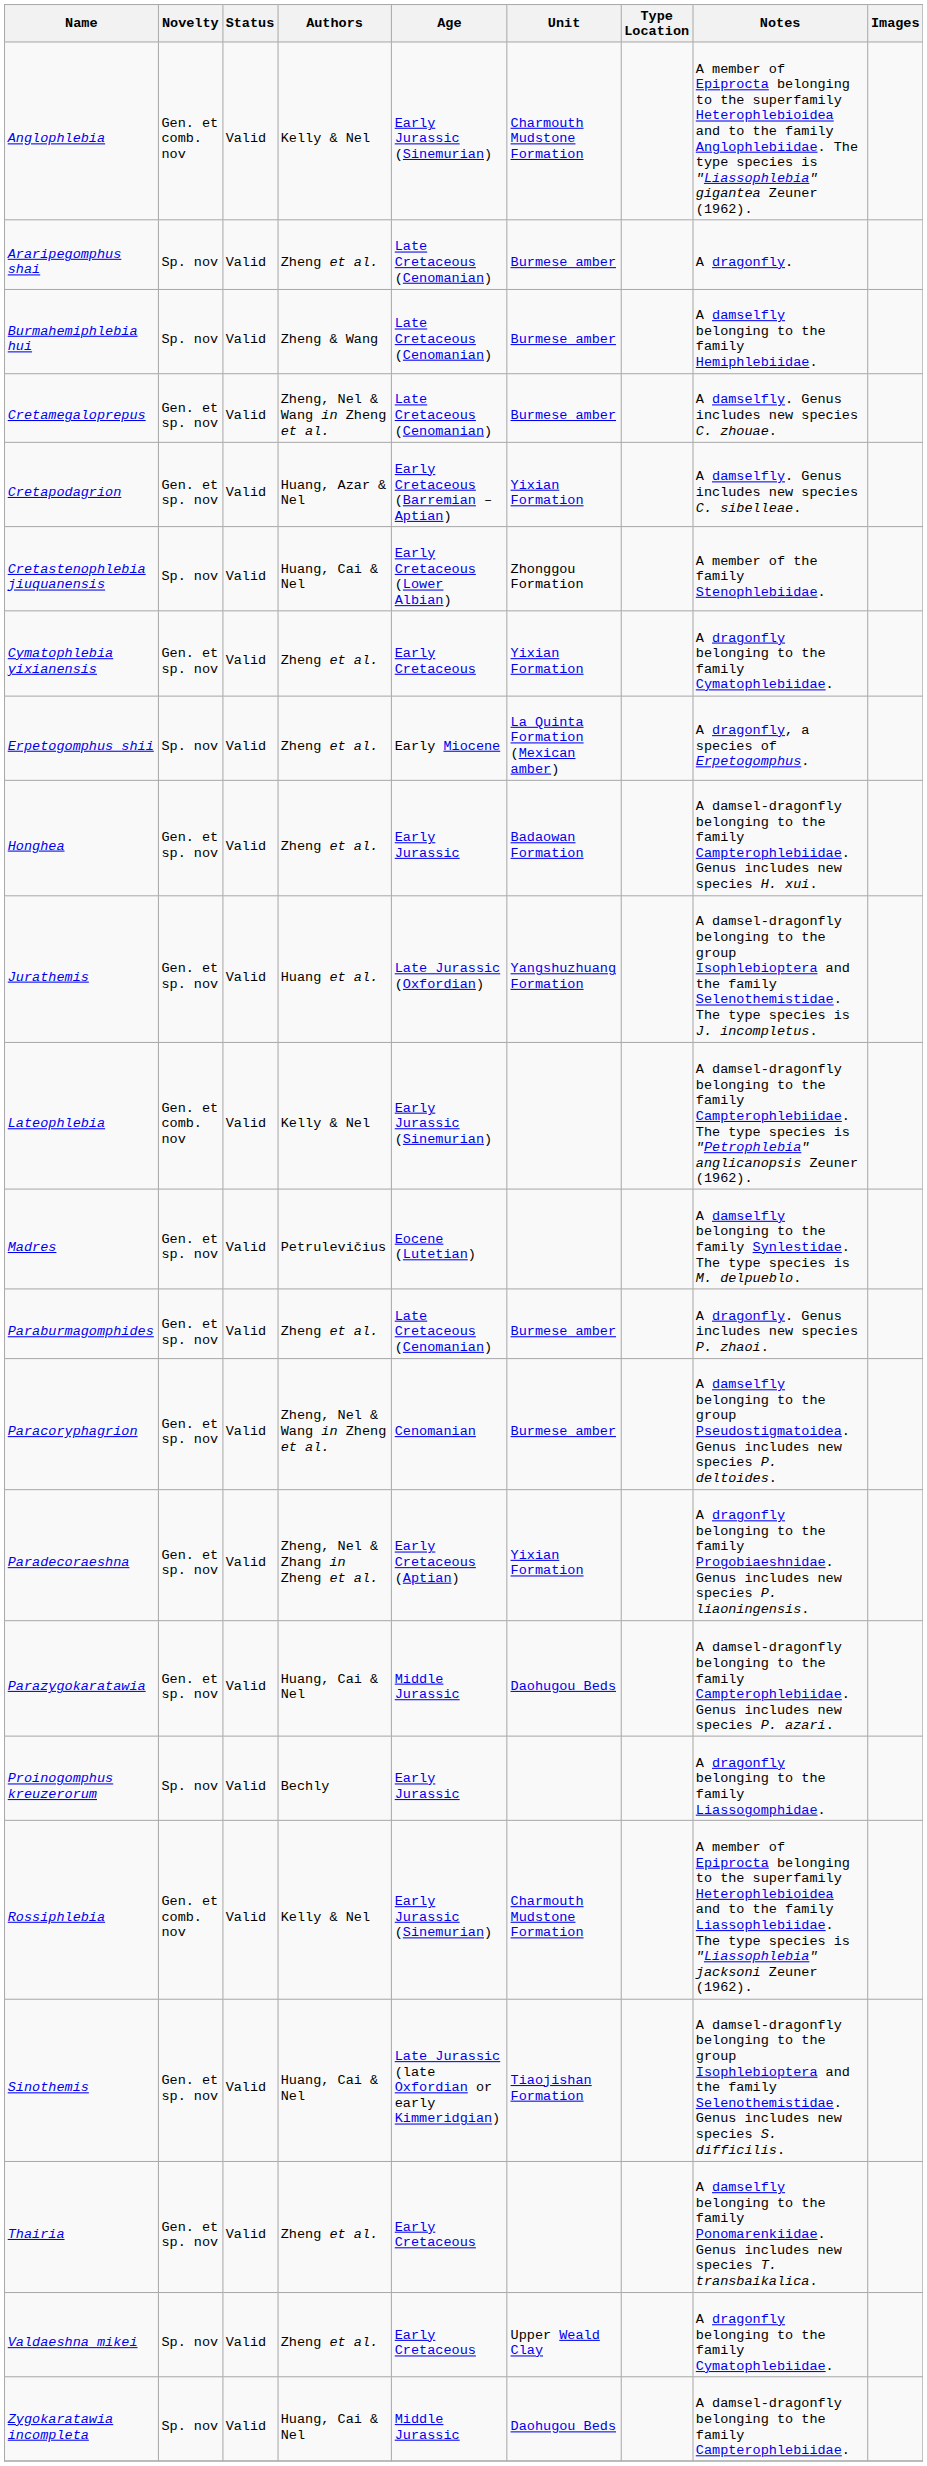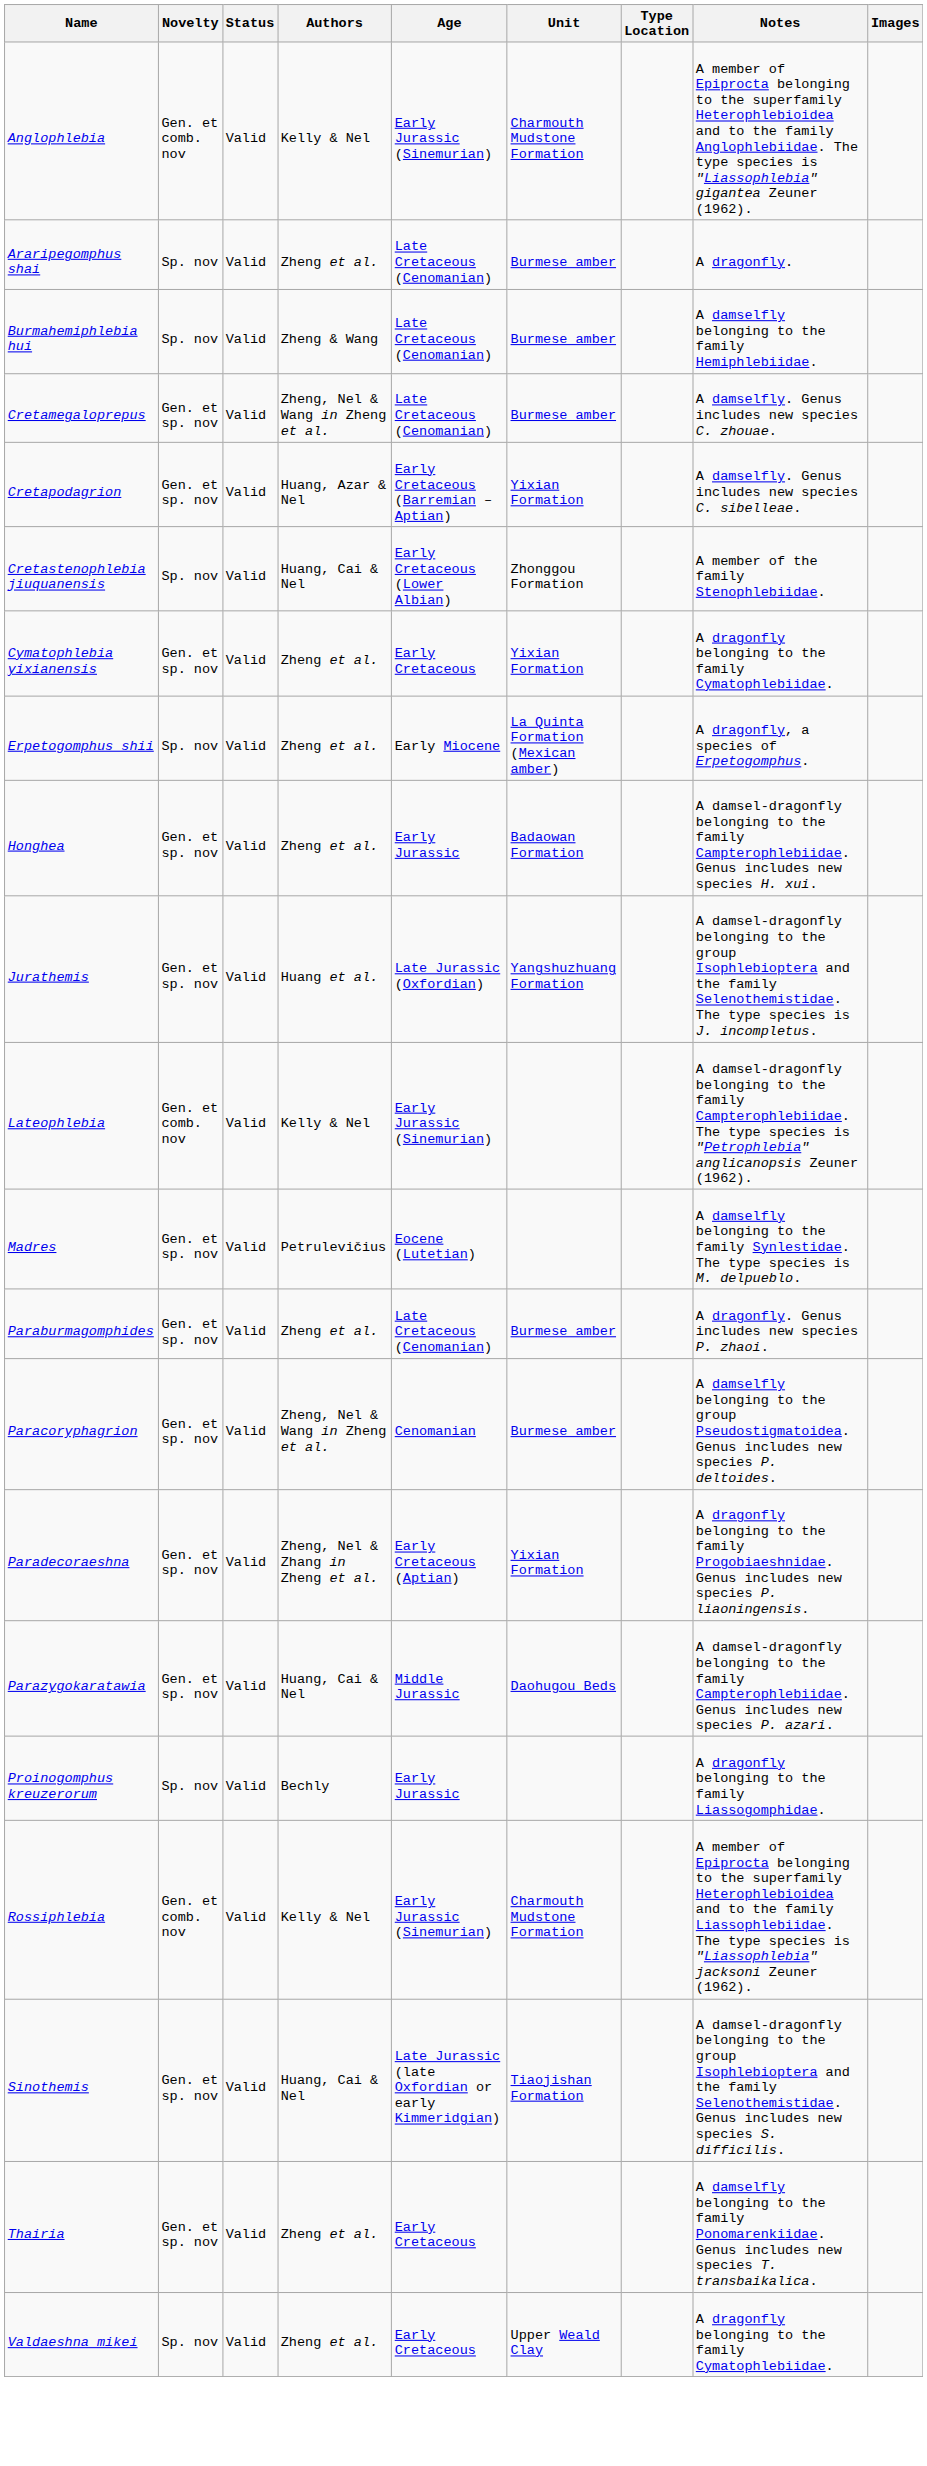- row: Zygokaratawia incompleta | Sp. nov | Valid | Huang, Cai & Nel | Middle Jurassic | Daohugou Beds | A damsel-dragonfly belonging to the family Campterophlebiidae.
